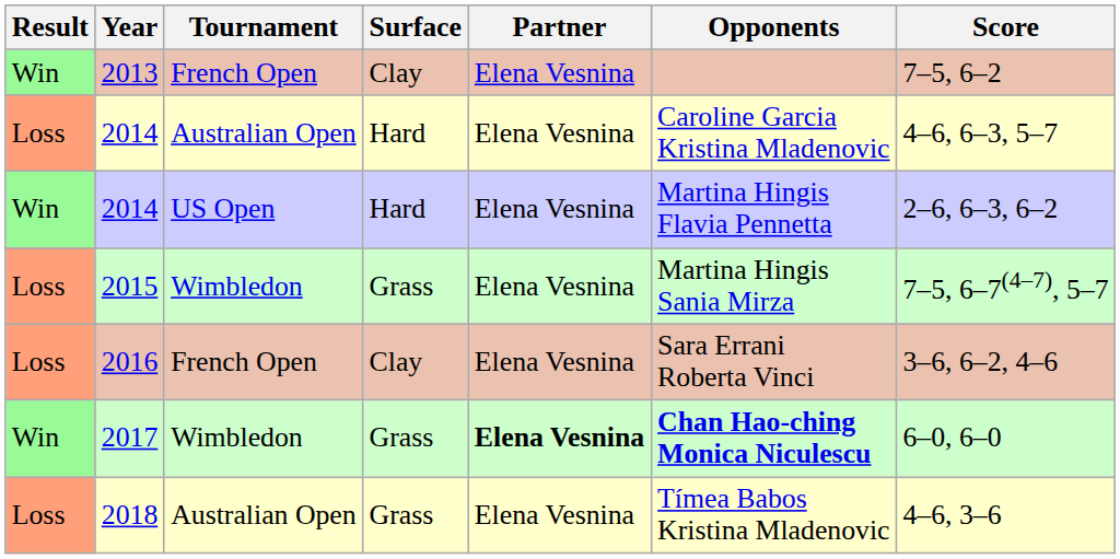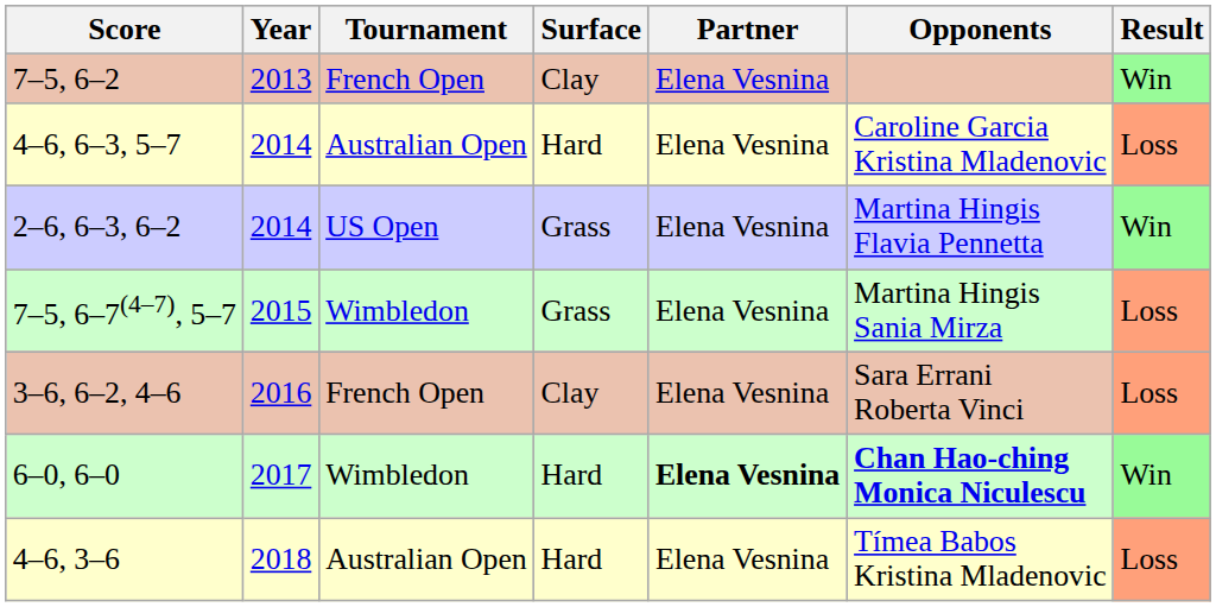columns swapped: Result <-> Score
2014 / US Open | Surface: Hard -> Grass
2017 | Surface: Grass -> Hard
2018 | Surface: Grass -> Hard
